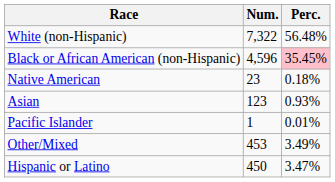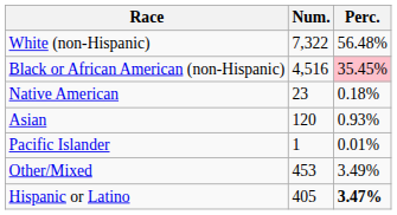Black or African American (non-Hispanic) | Num.: 4,596 -> 4,516
Asian | Num.: 123 -> 120
Hispanic or Latino | Num.: 450 -> 405
Hispanic or Latino | Perc.: normal -> bold
